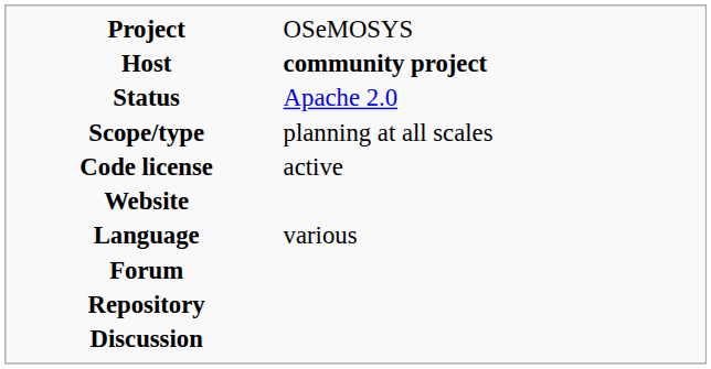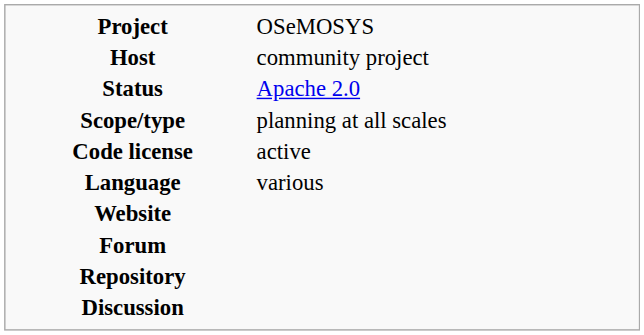Host | column 2: bold -> normal
rows swapped: Language <-> Website
